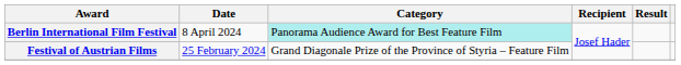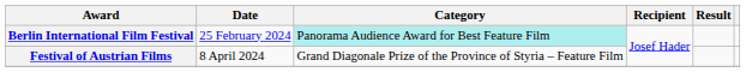Berlin International Film Festival | Date: 8 April 2024 -> 25 February 2024
Festival of Austrian Films | Date: 25 February 2024 -> 8 April 2024
